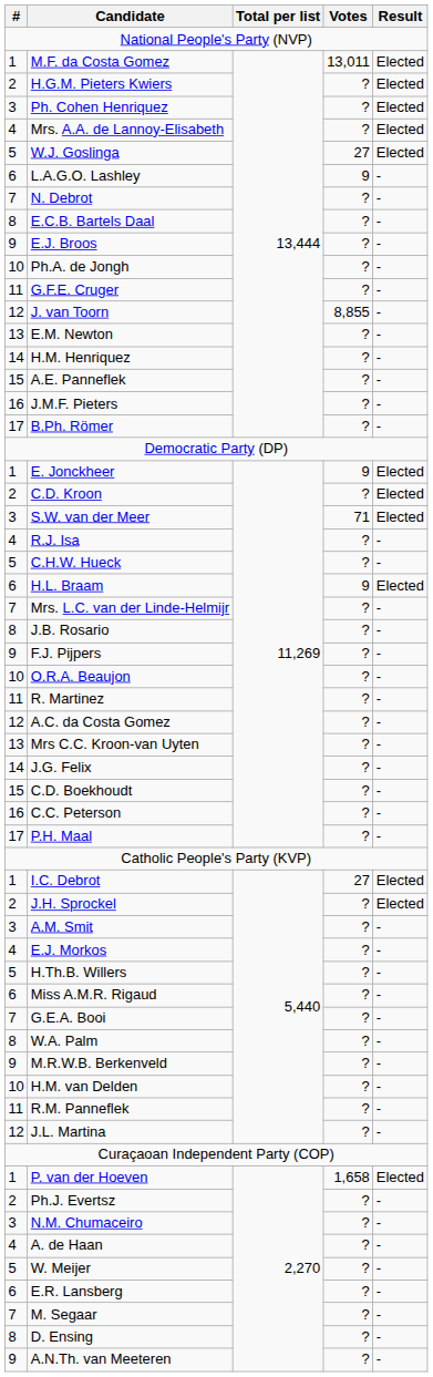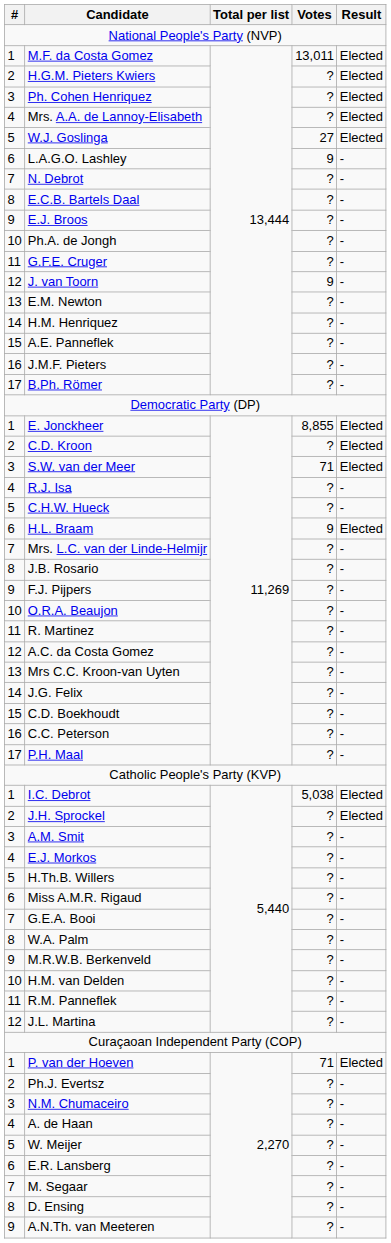J. van Toorn | Votes: 8,855 -> 9
E. Jonckheer | Votes: 9 -> 8,855
I.C. Debrot | Votes: 27 -> 5,038
P. van der Hoeven | Votes: 1,658 -> 71
